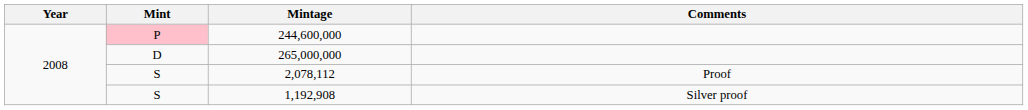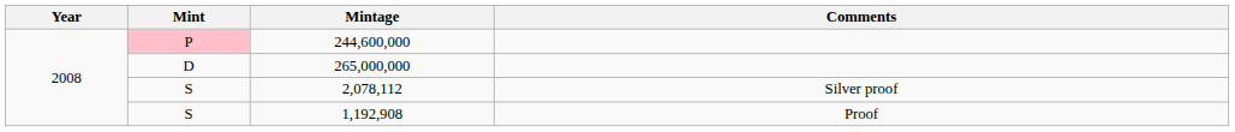2,078,112 | Comments: Proof -> Silver proof
1,192,908 | Comments: Silver proof -> Proof
